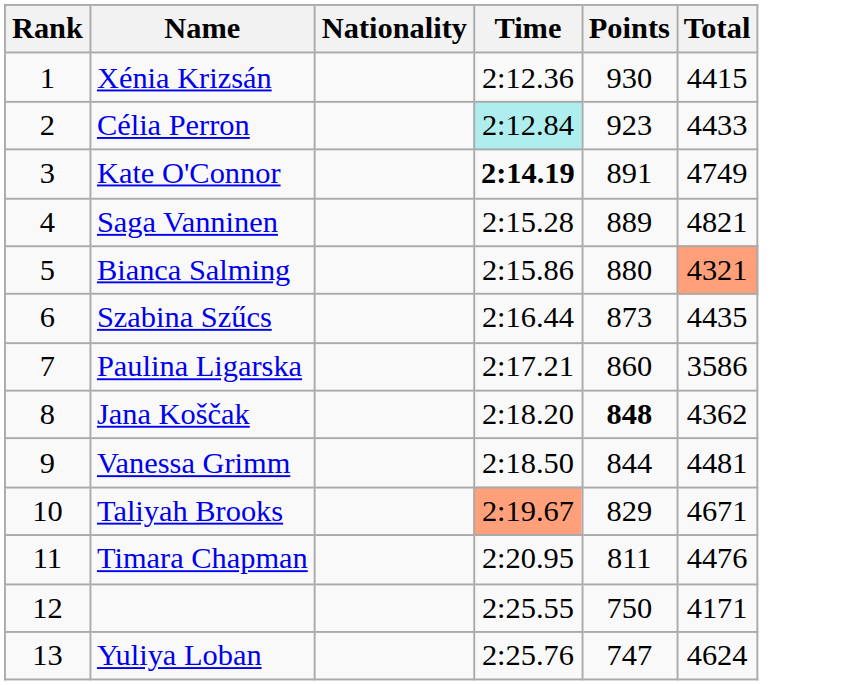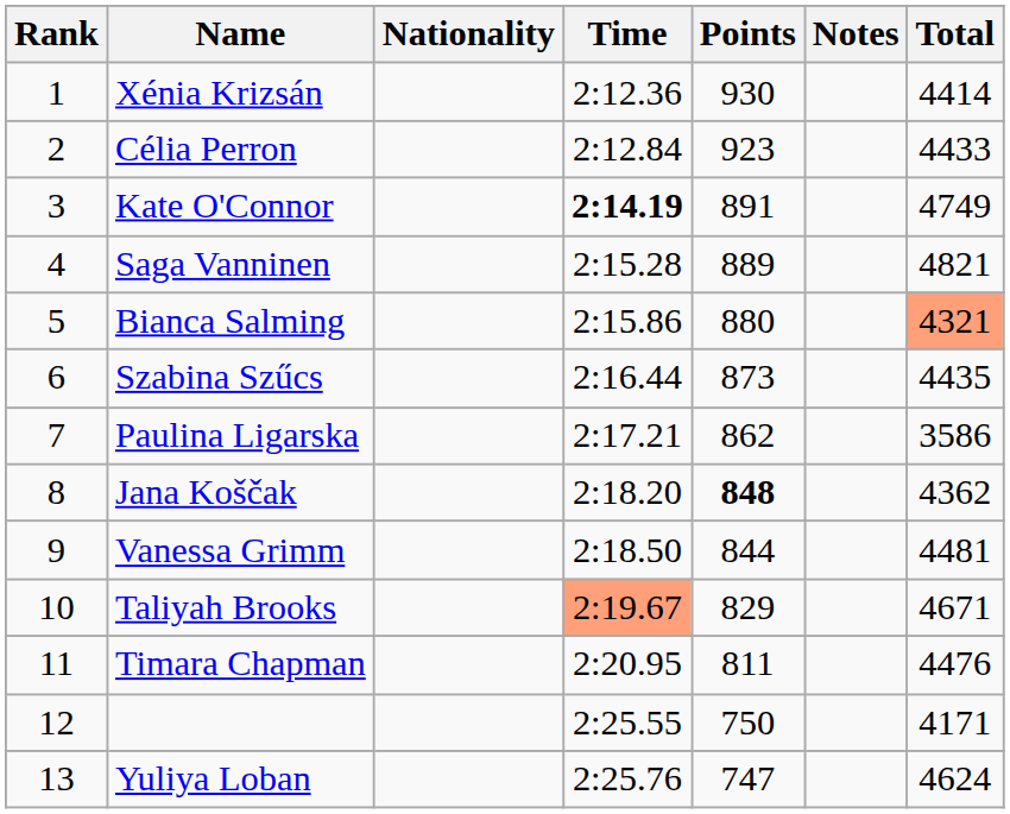+ column: Notes
Xénia Krizsán | Total: 4415 -> 4414
Célia Perron | Time: paleturquoise background -> no background
Paulina Ligarska | Points: 860 -> 862
